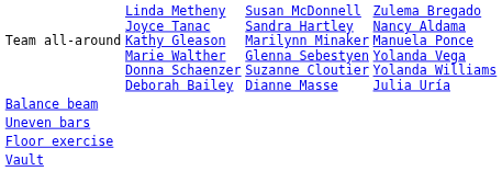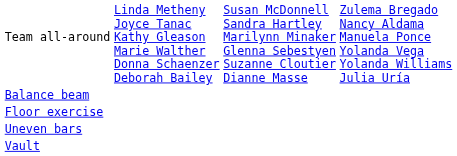rows swapped: Floor exercise <-> Uneven bars
